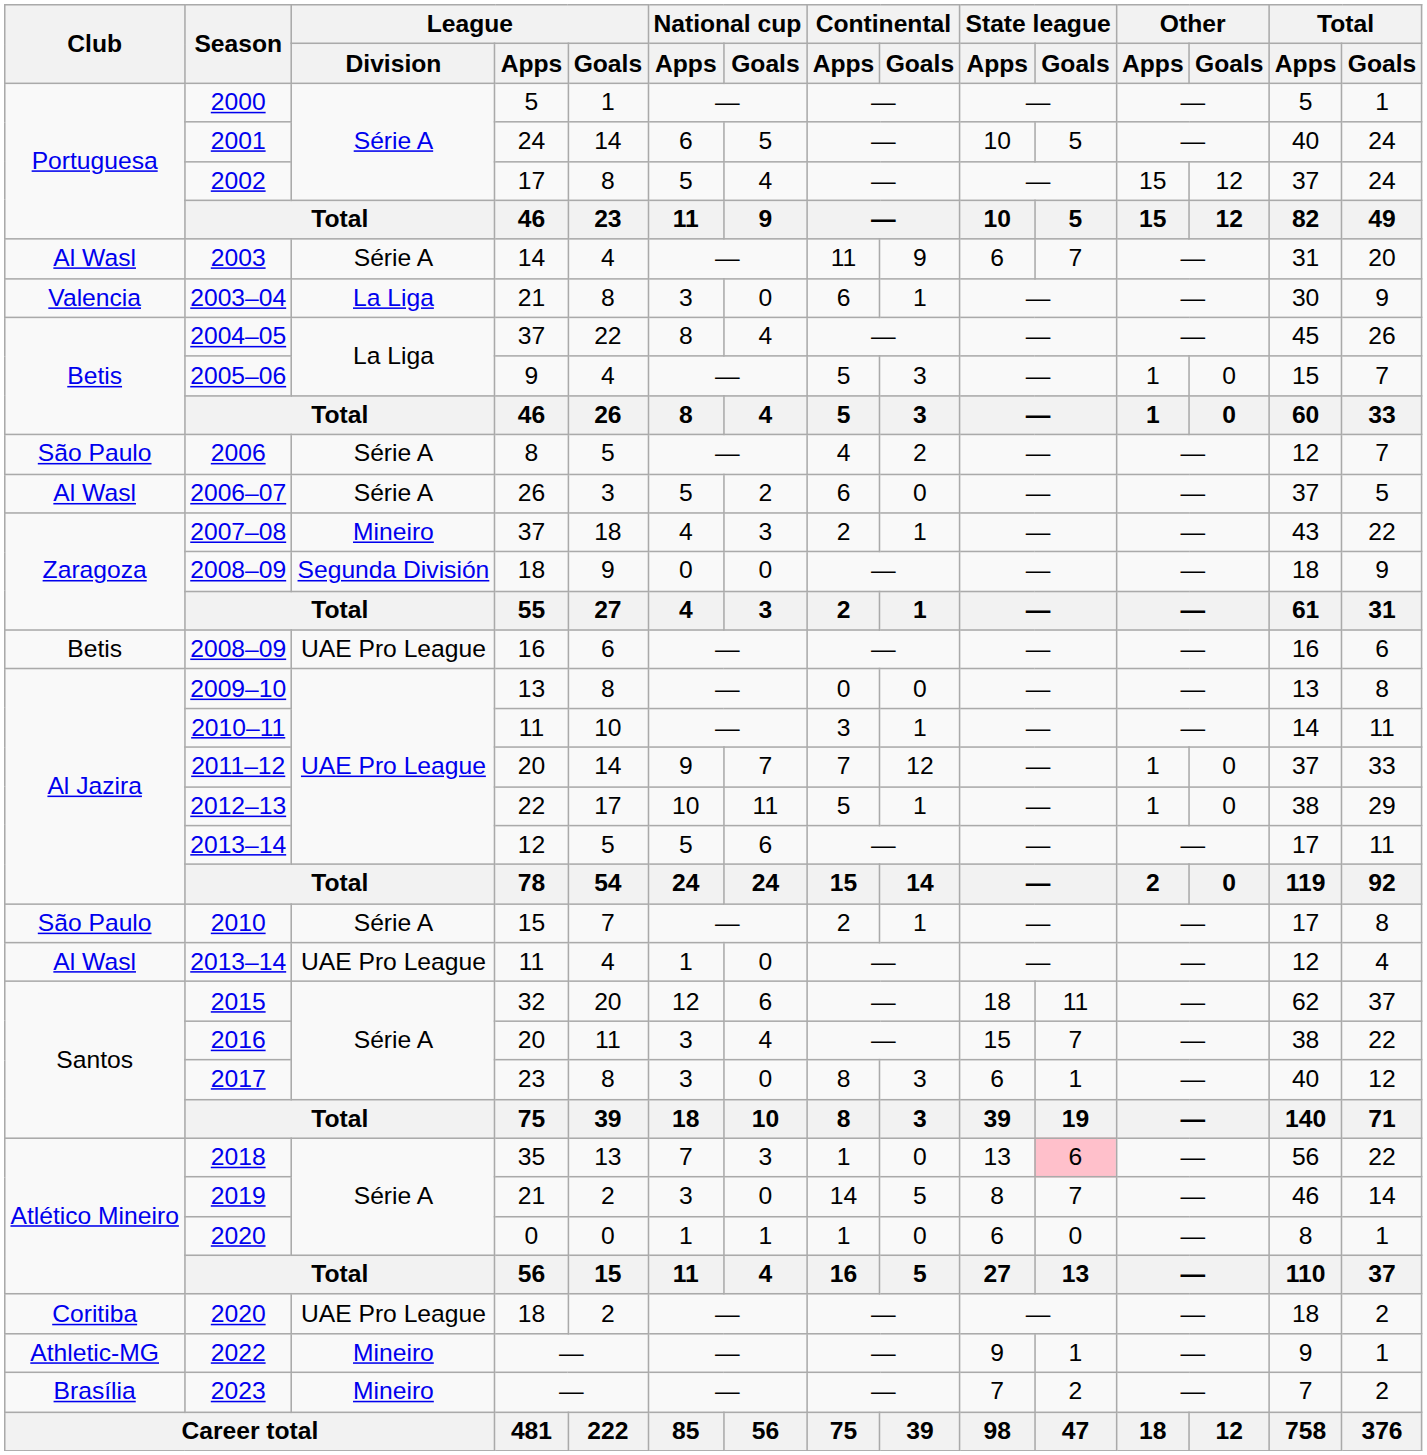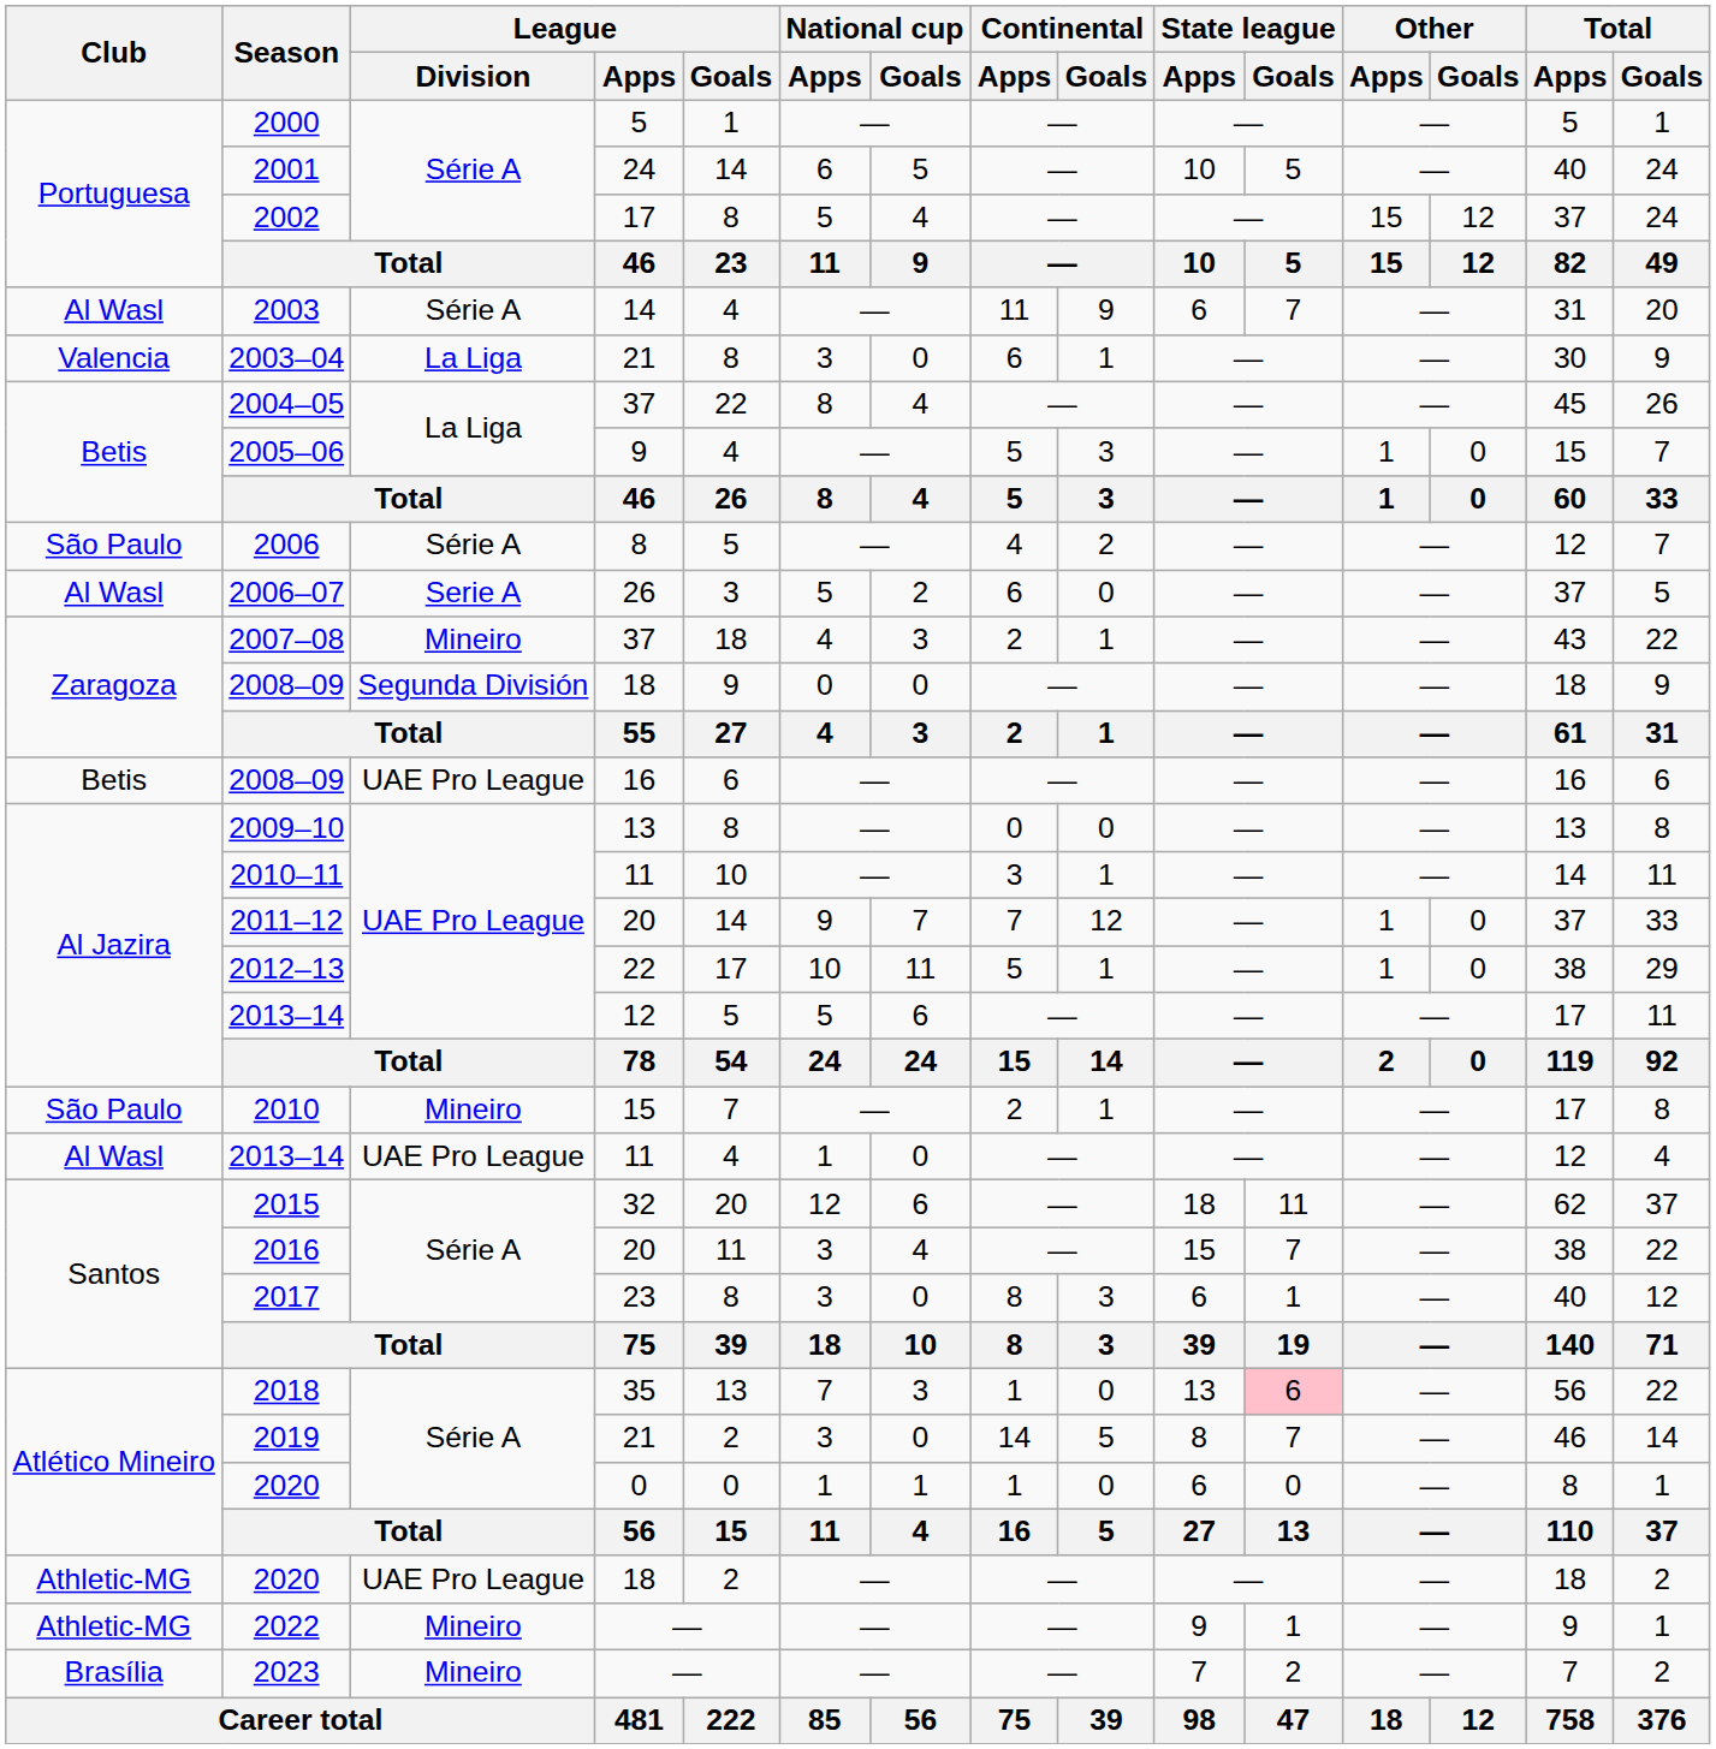2006–07 | League / Division: Série A -> Serie A
2010 | League / Division: Série A -> Mineiro
2020 / 18 | Club: Coritiba -> Athletic-MG
